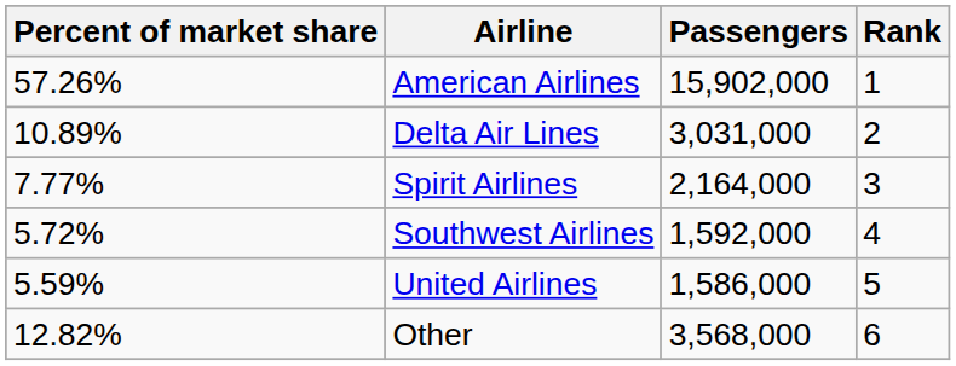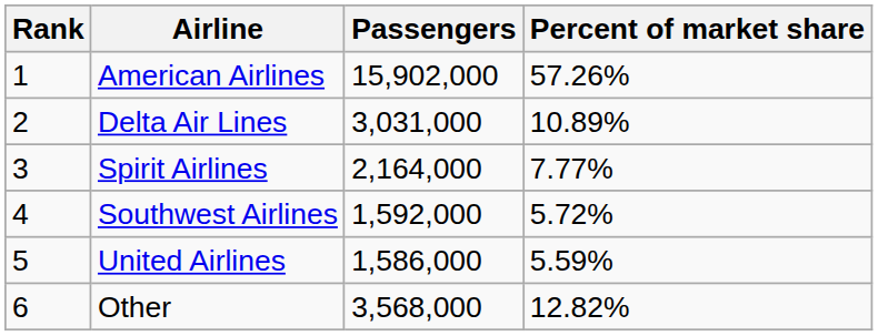columns swapped: Rank <-> Percent of market share
